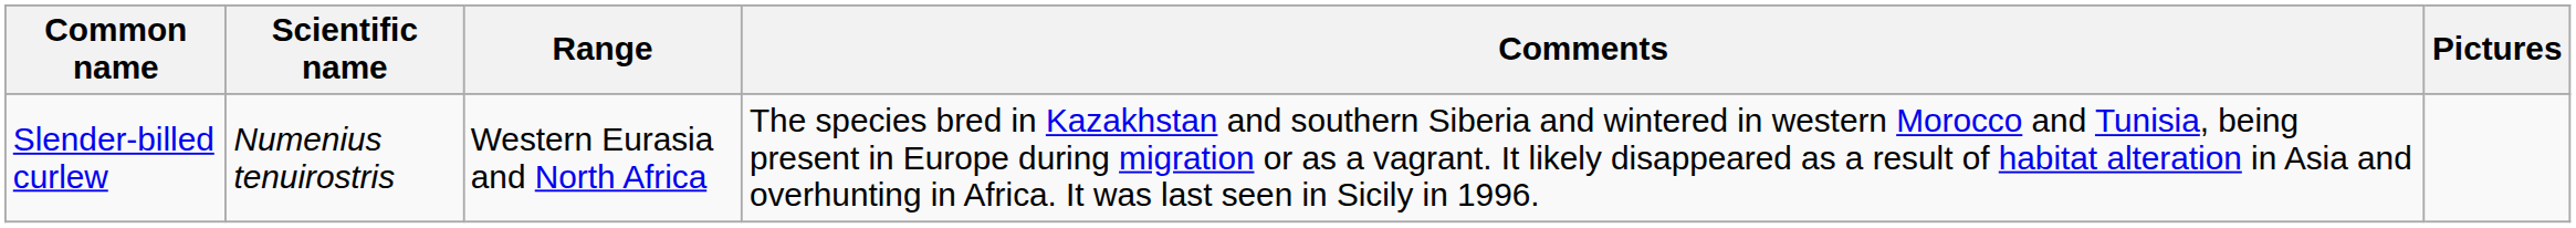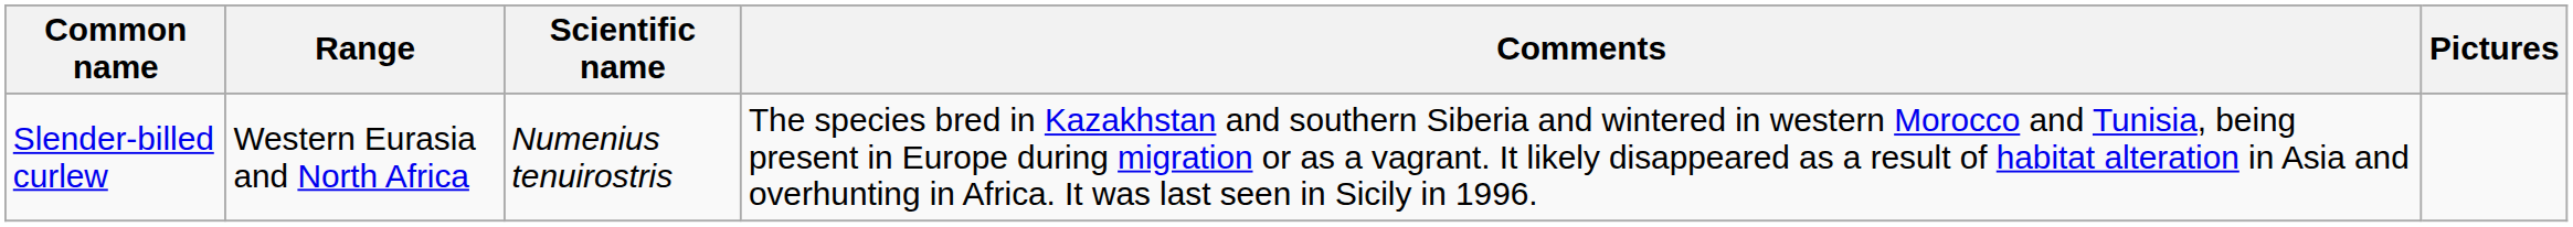columns swapped: Scientific name <-> Range
